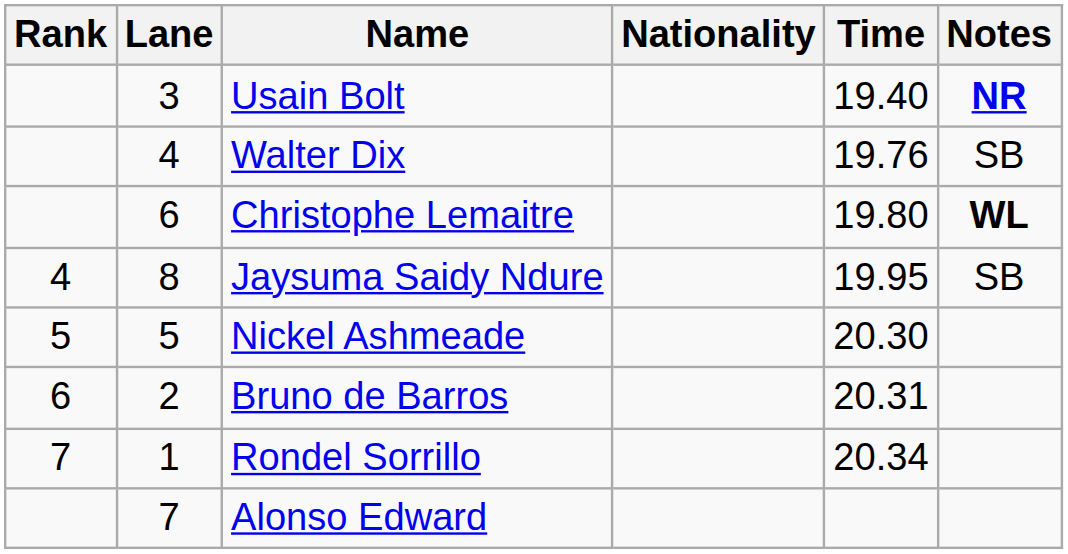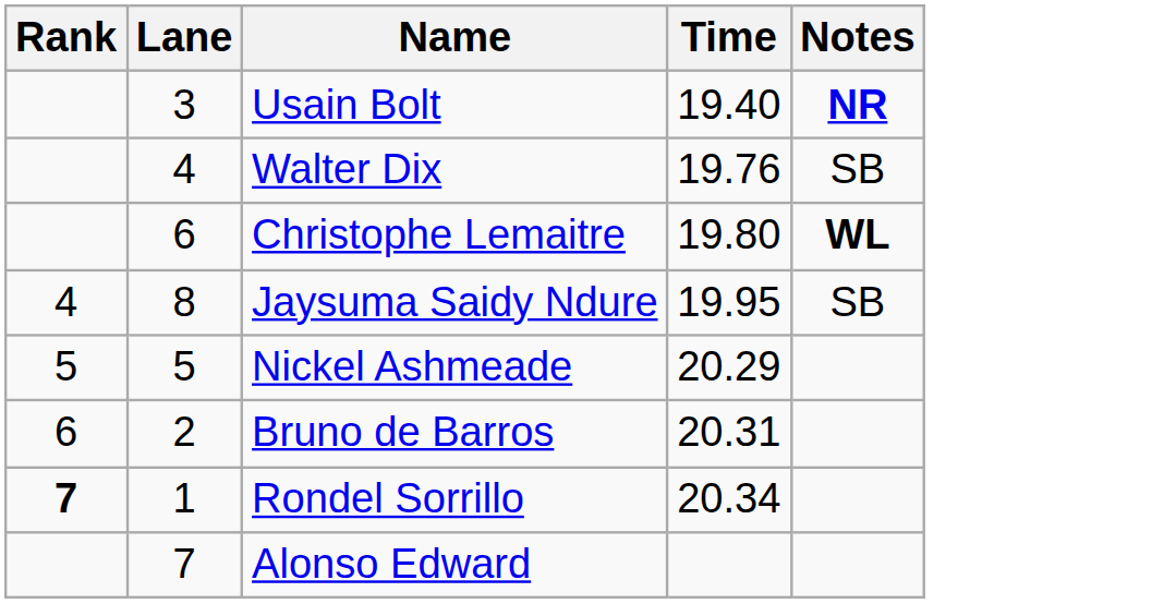- column: Nationality
Nickel Ashmeade | Time: 20.30 -> 20.29
Rondel Sorrillo | Rank: normal -> bold
